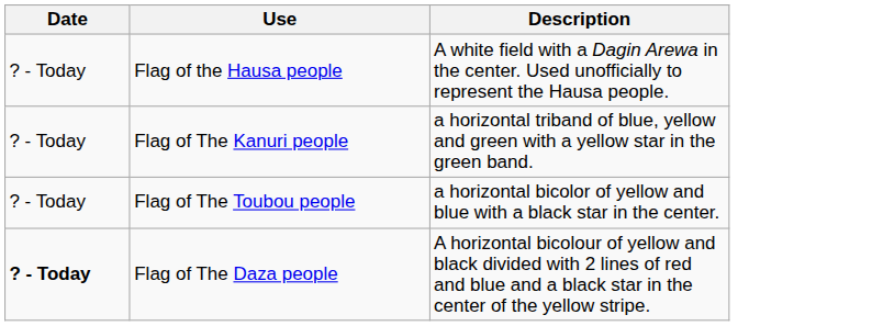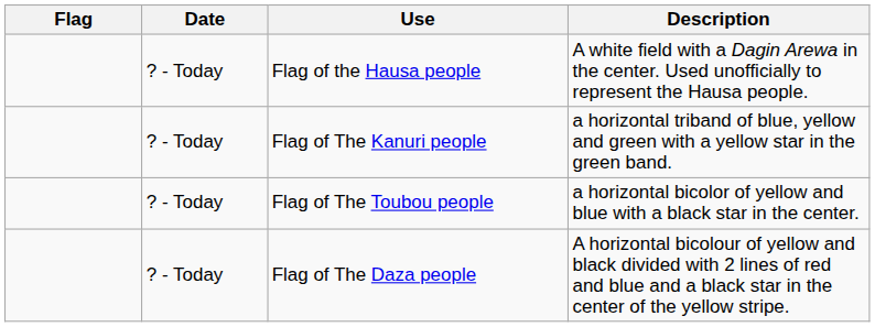+ column: Flag
Flag of The Daza people | Date: bold -> normal
